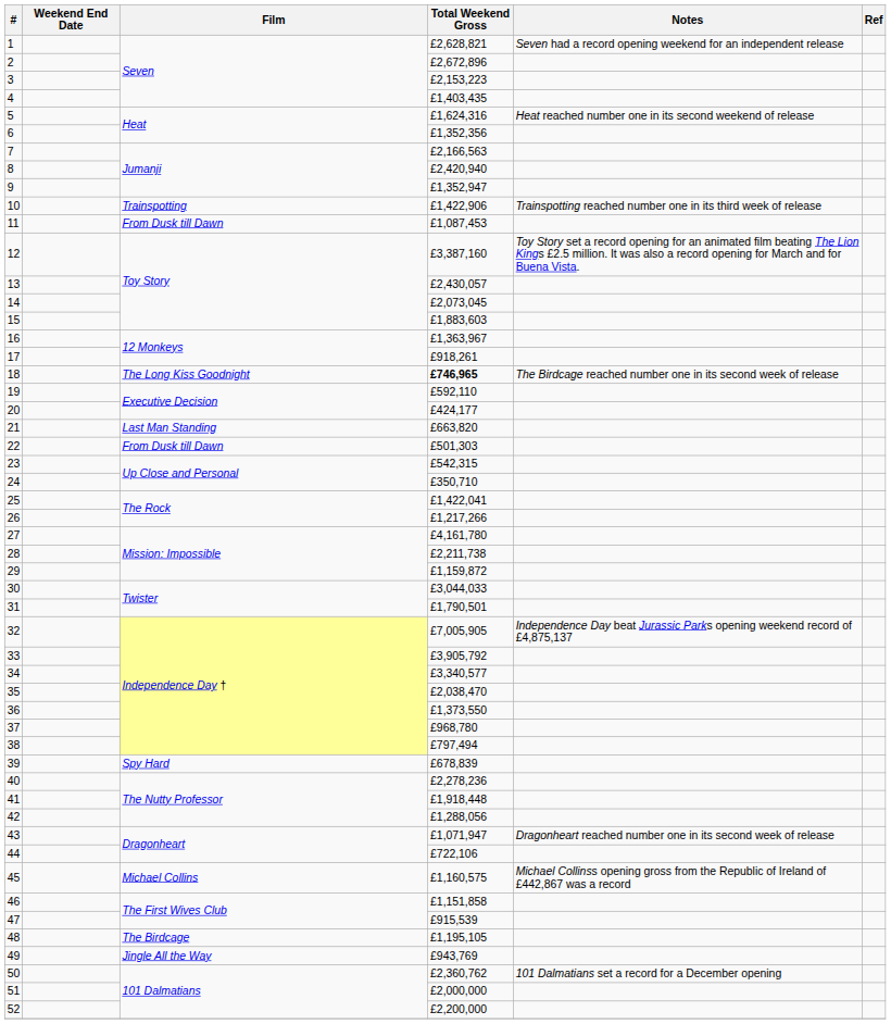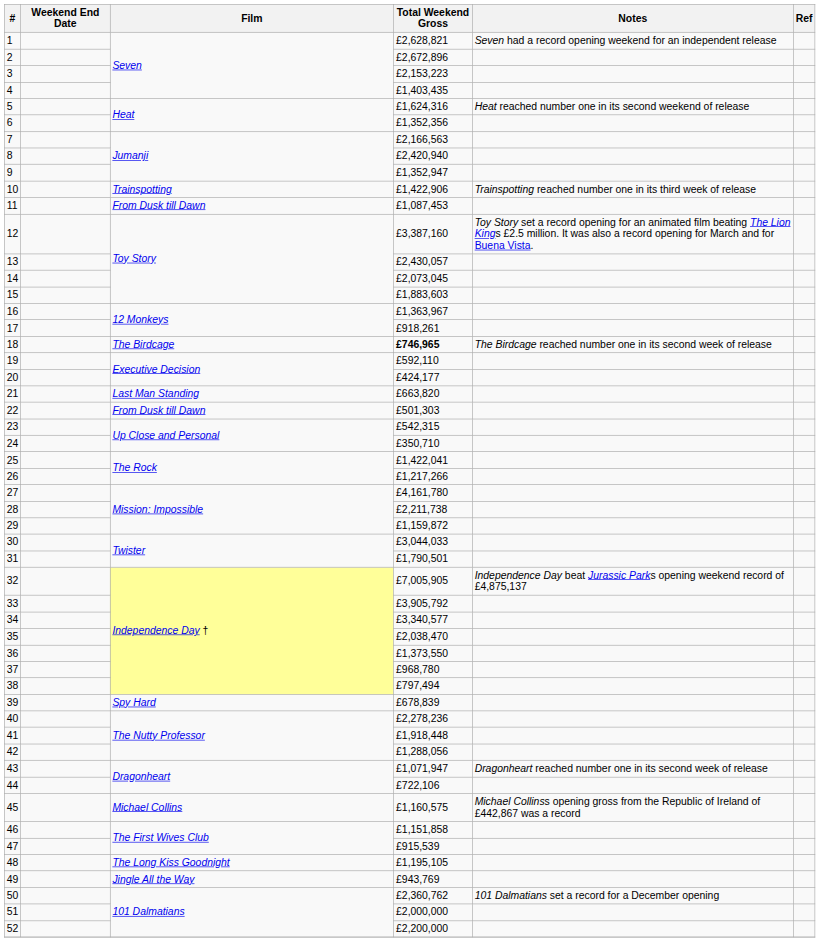18 | Film: The Long Kiss Goodnight -> The Birdcage
48 | Film: The Birdcage -> The Long Kiss Goodnight
